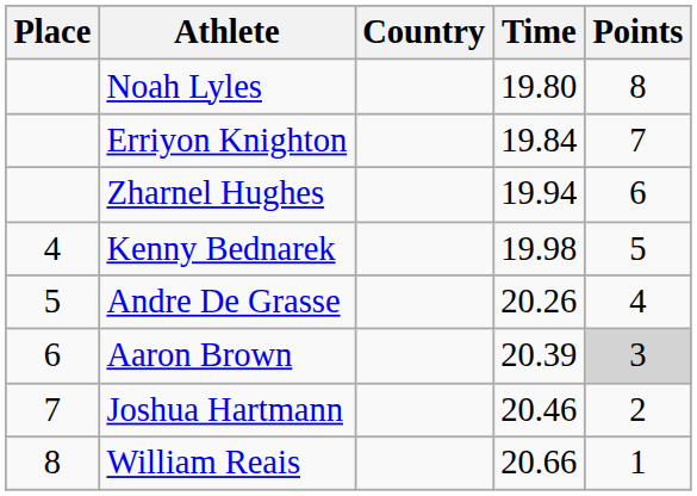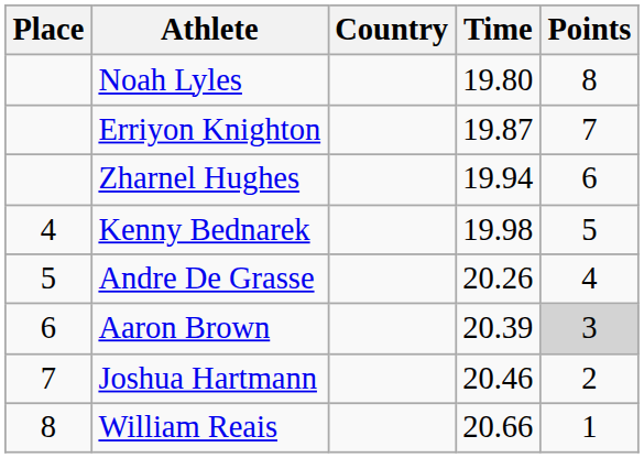Erriyon Knighton | Time: 19.84 -> 19.87
